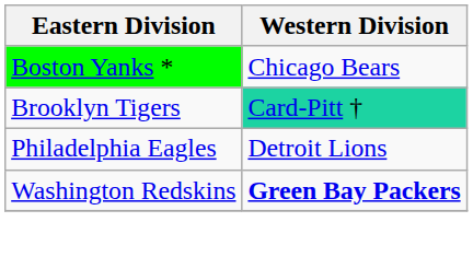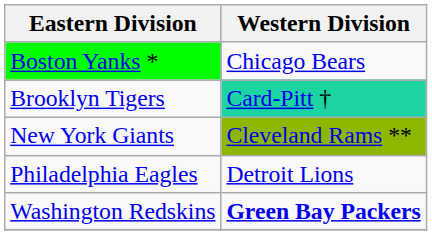+ row: New York Giants | Cleveland Rams **
